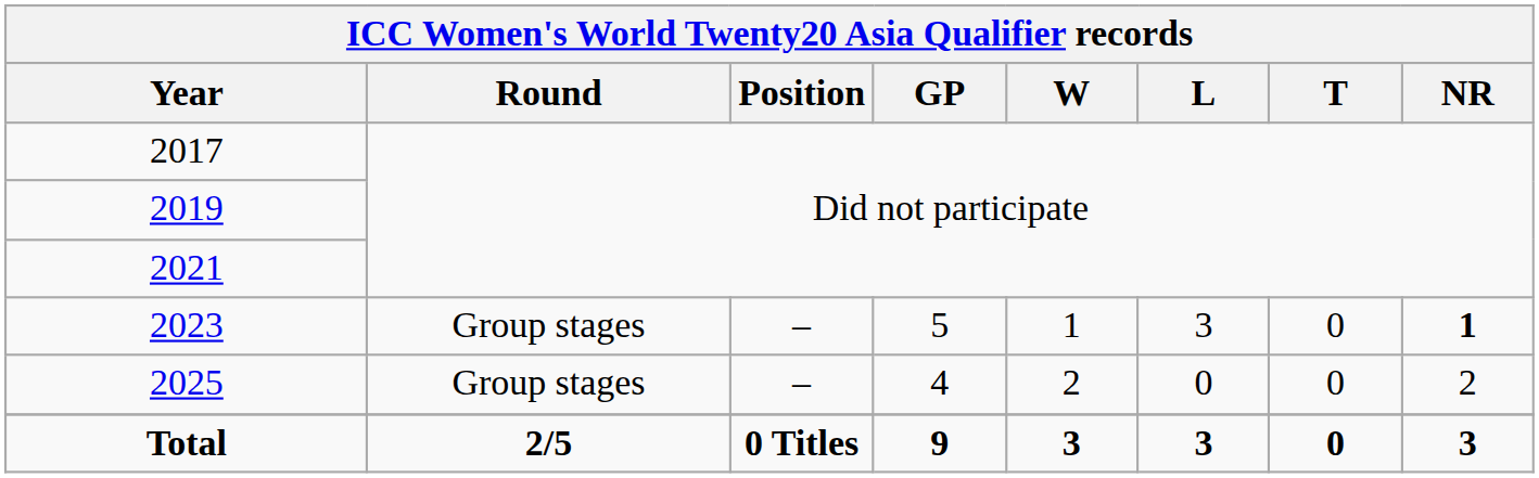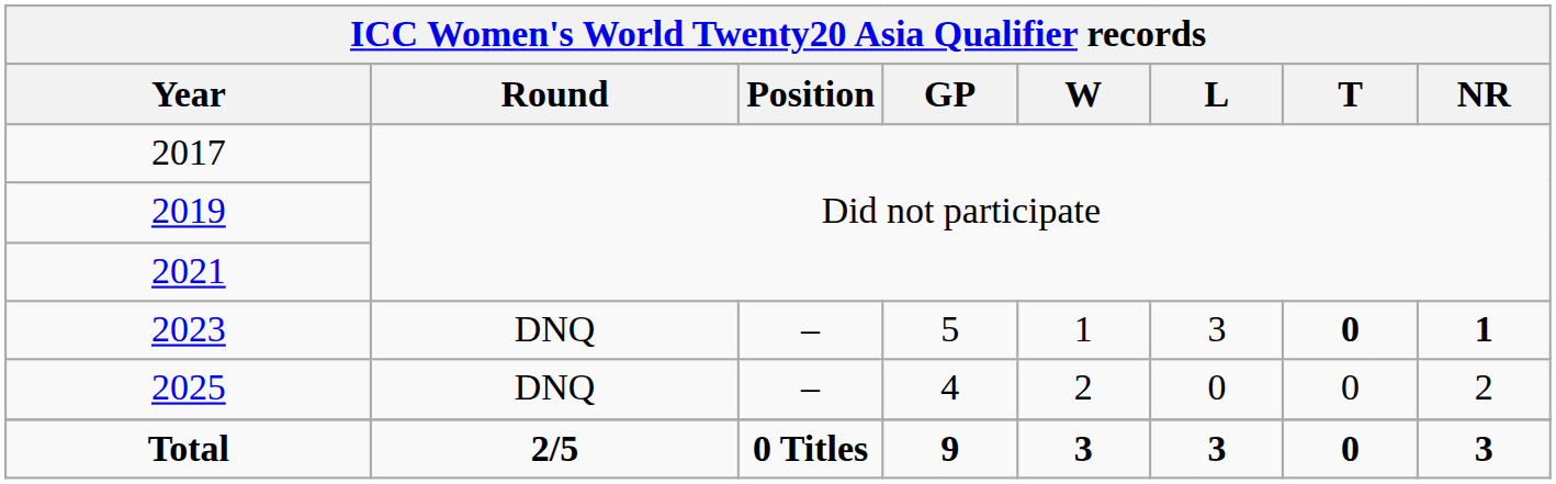2023 | Round: Group stages -> DNQ
2023 | T: normal -> bold
2025 | Round: Group stages -> DNQ
